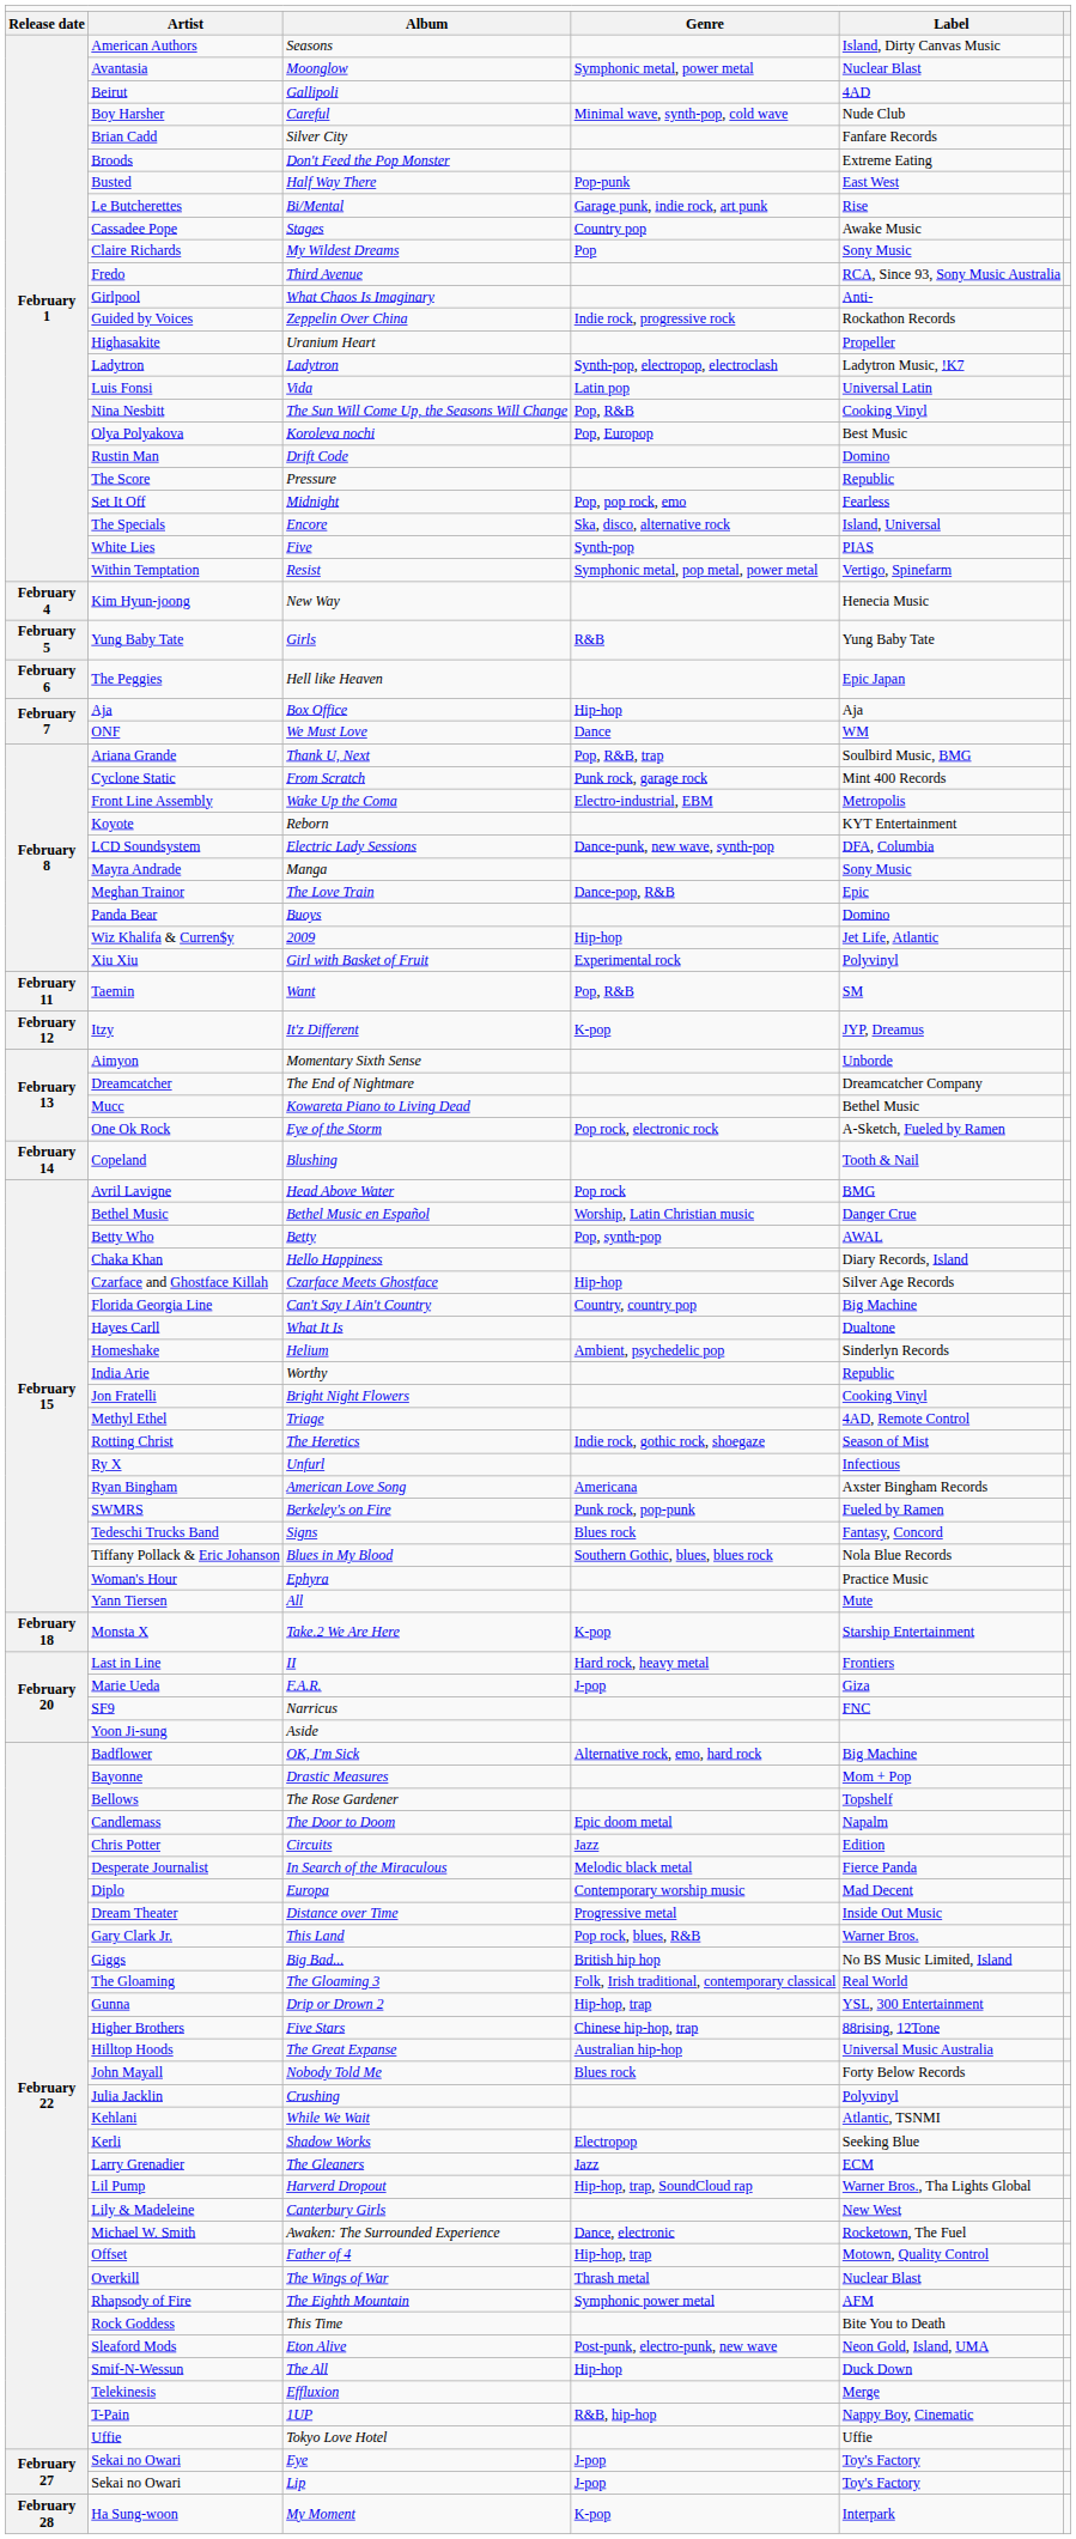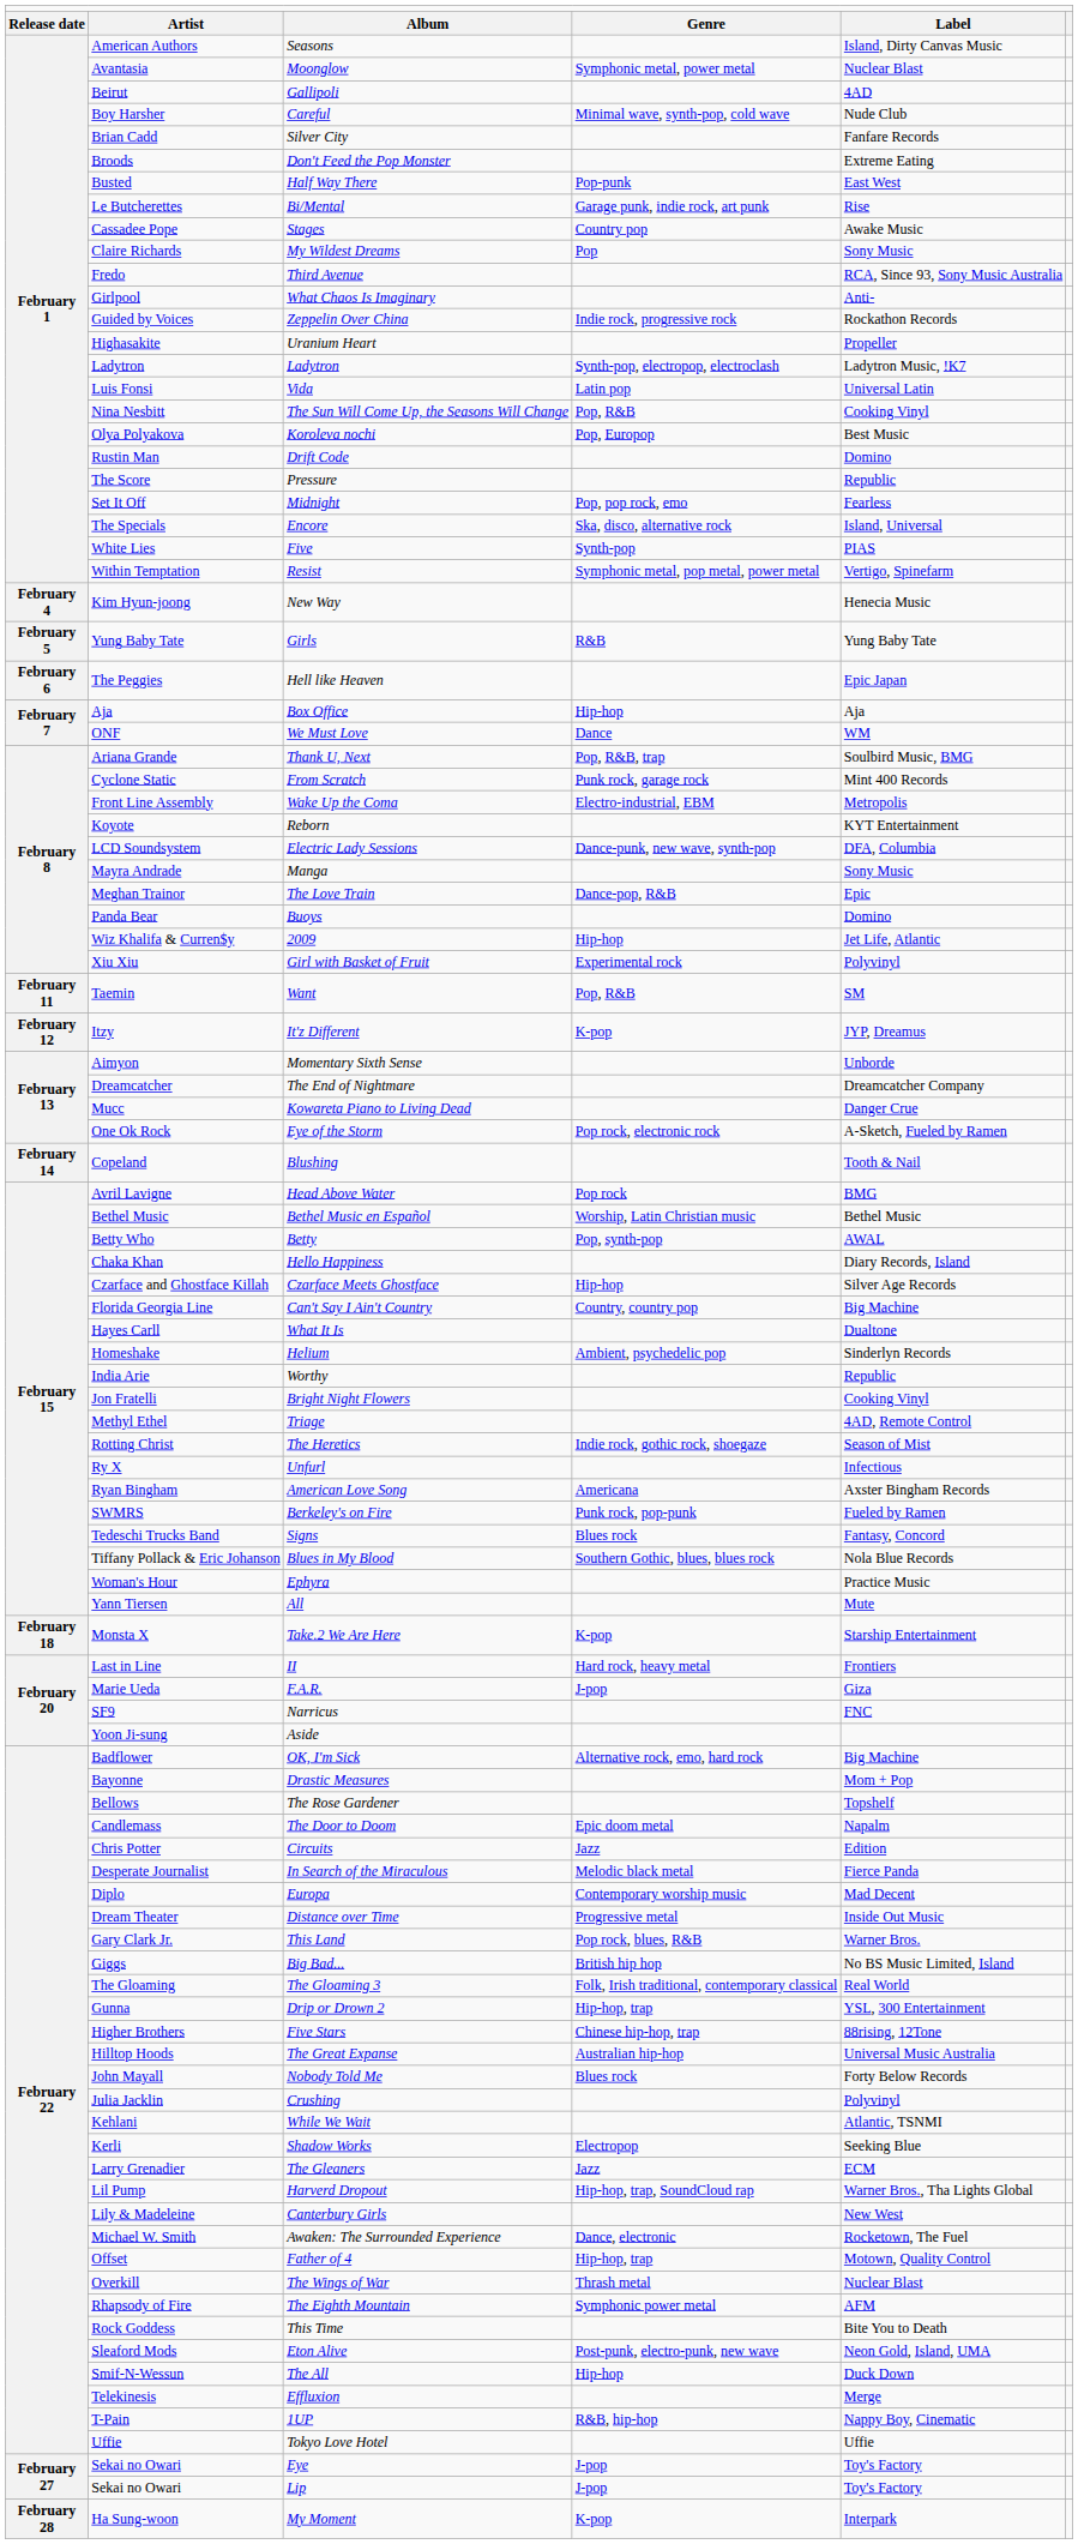Kowareta Piano to Living Dead | column 5: Bethel Music -> Danger Crue
Bethel Music en Español | column 5: Danger Crue -> Bethel Music
